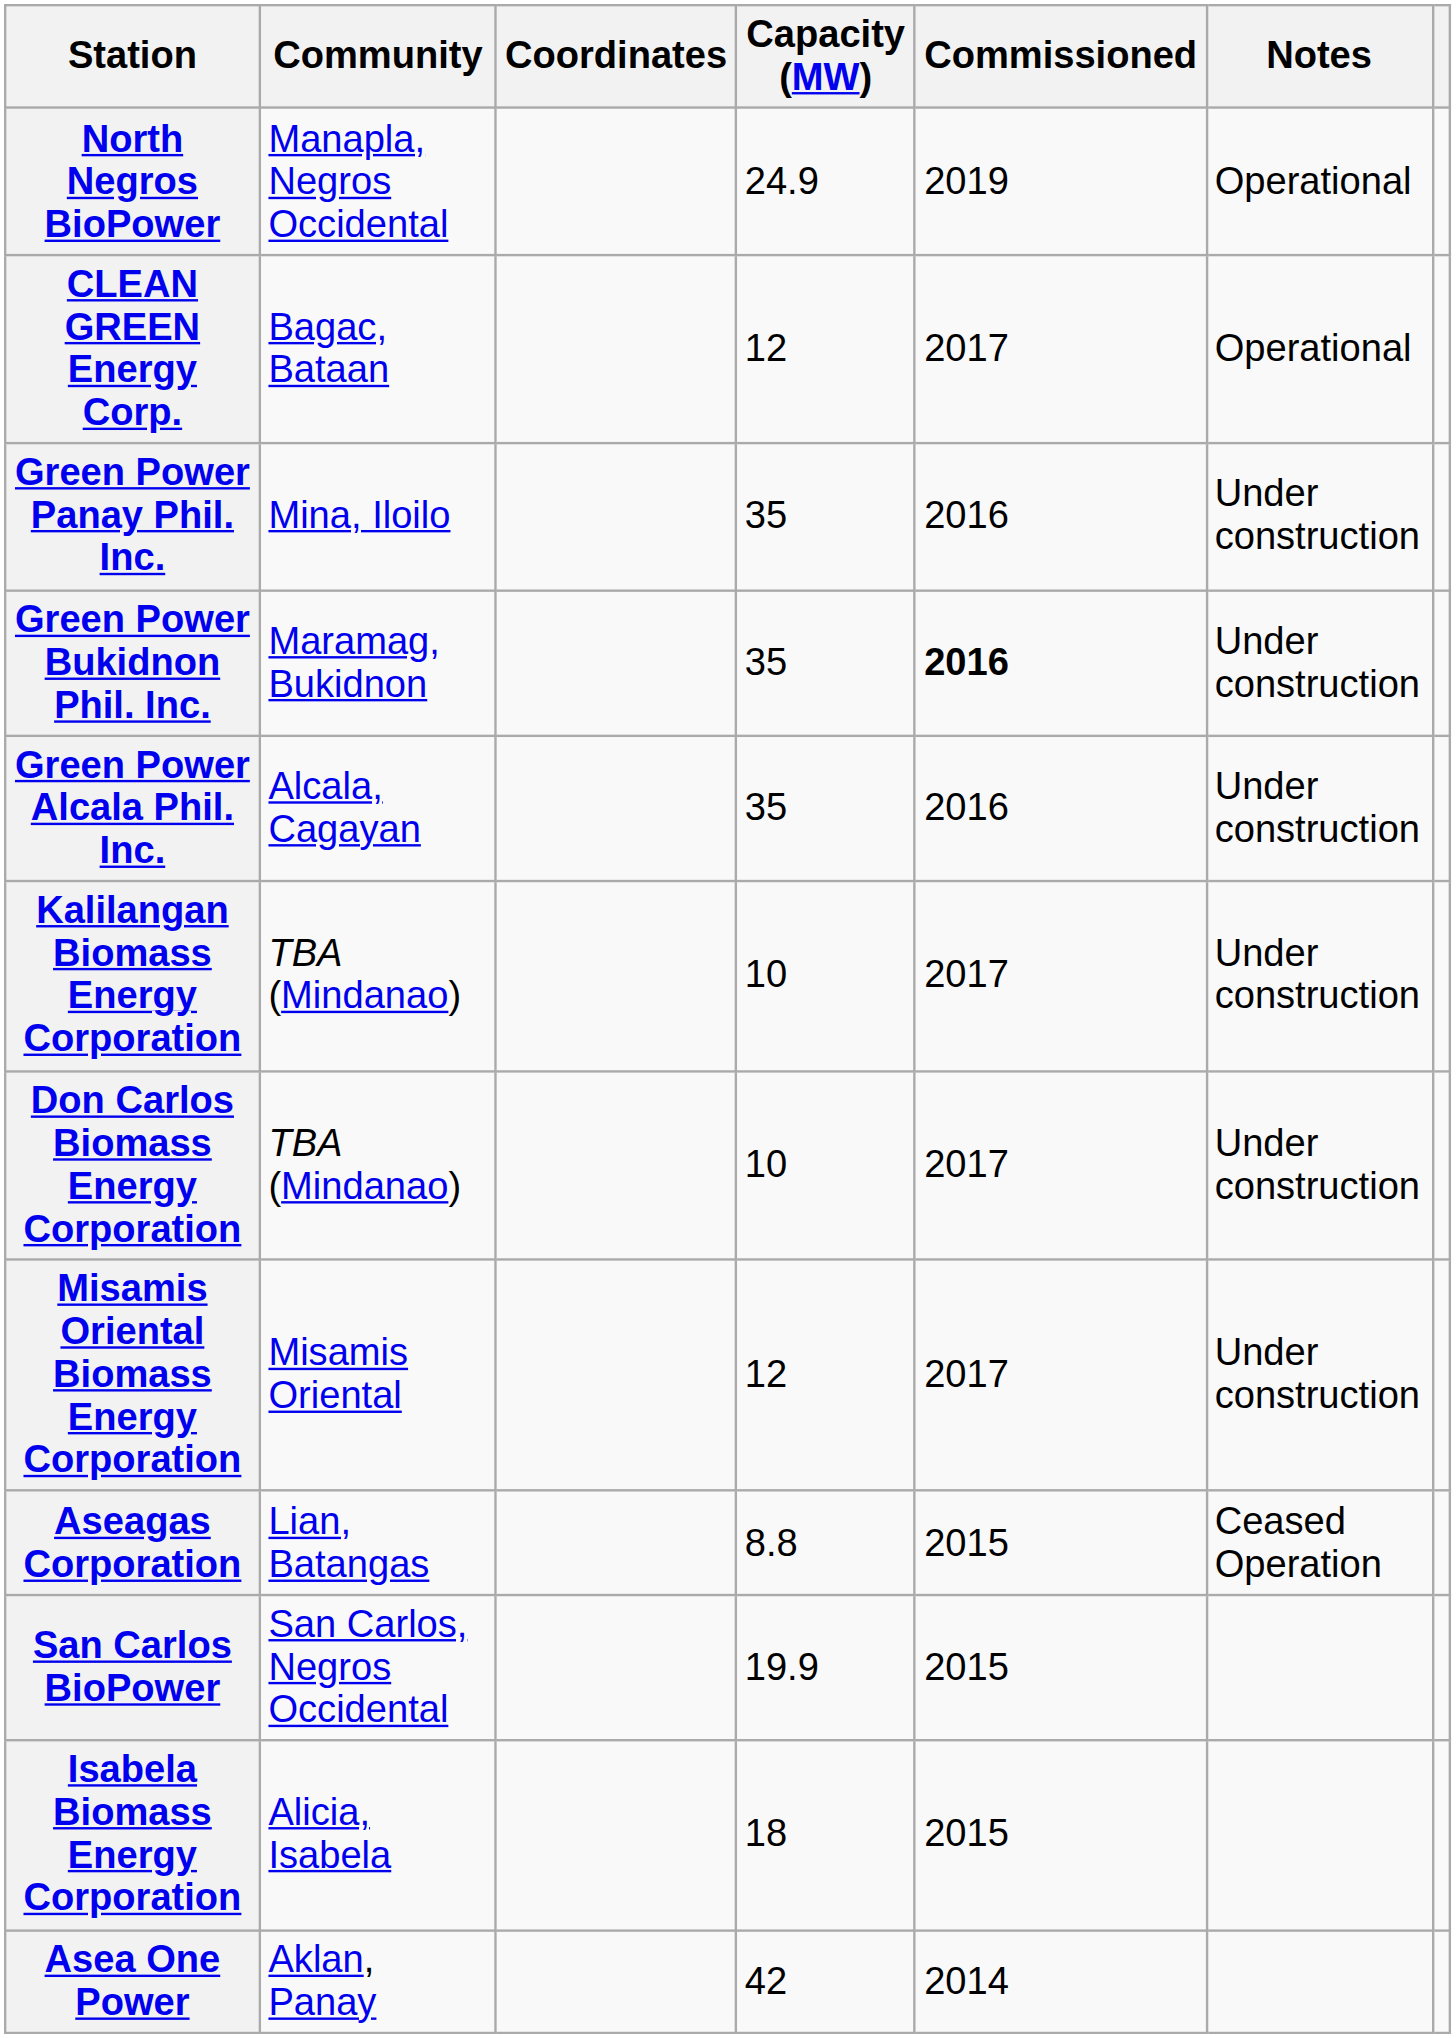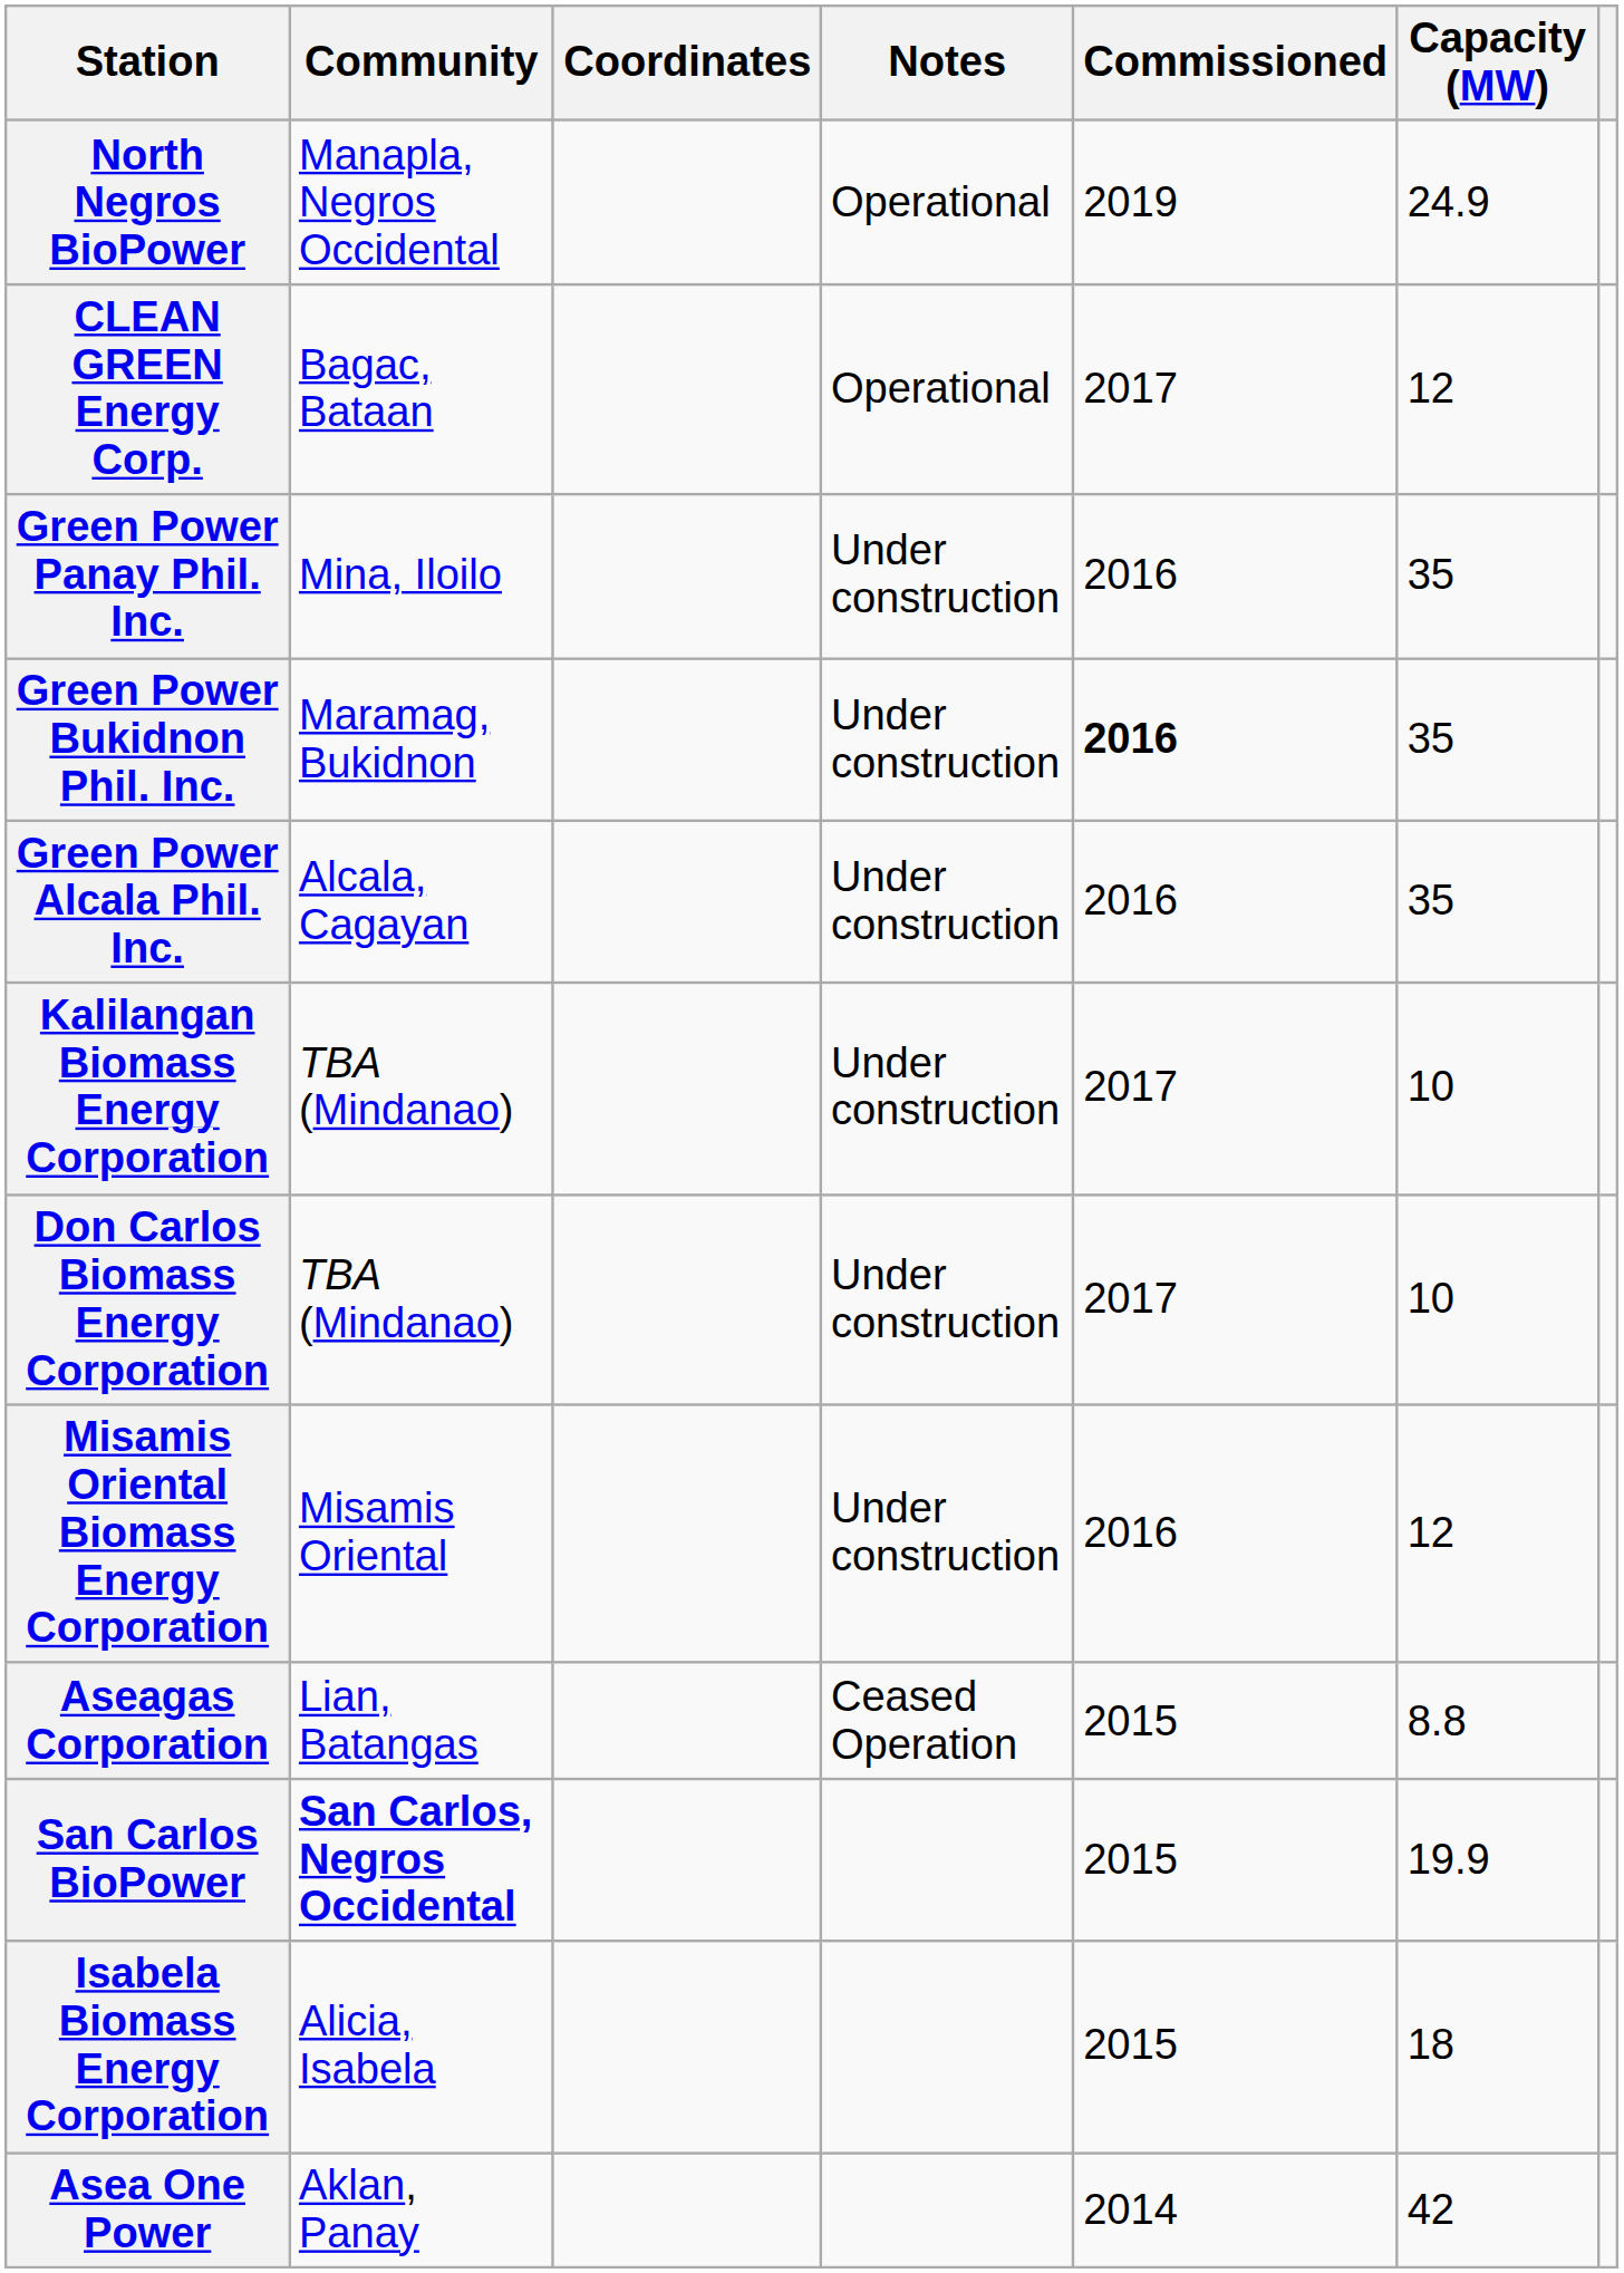columns swapped: Capacity (MW) <-> Notes
Misamis Oriental Biomass Energy Corporation | Commissioned: 2017 -> 2016
San Carlos BioPower | Community: normal -> bold
